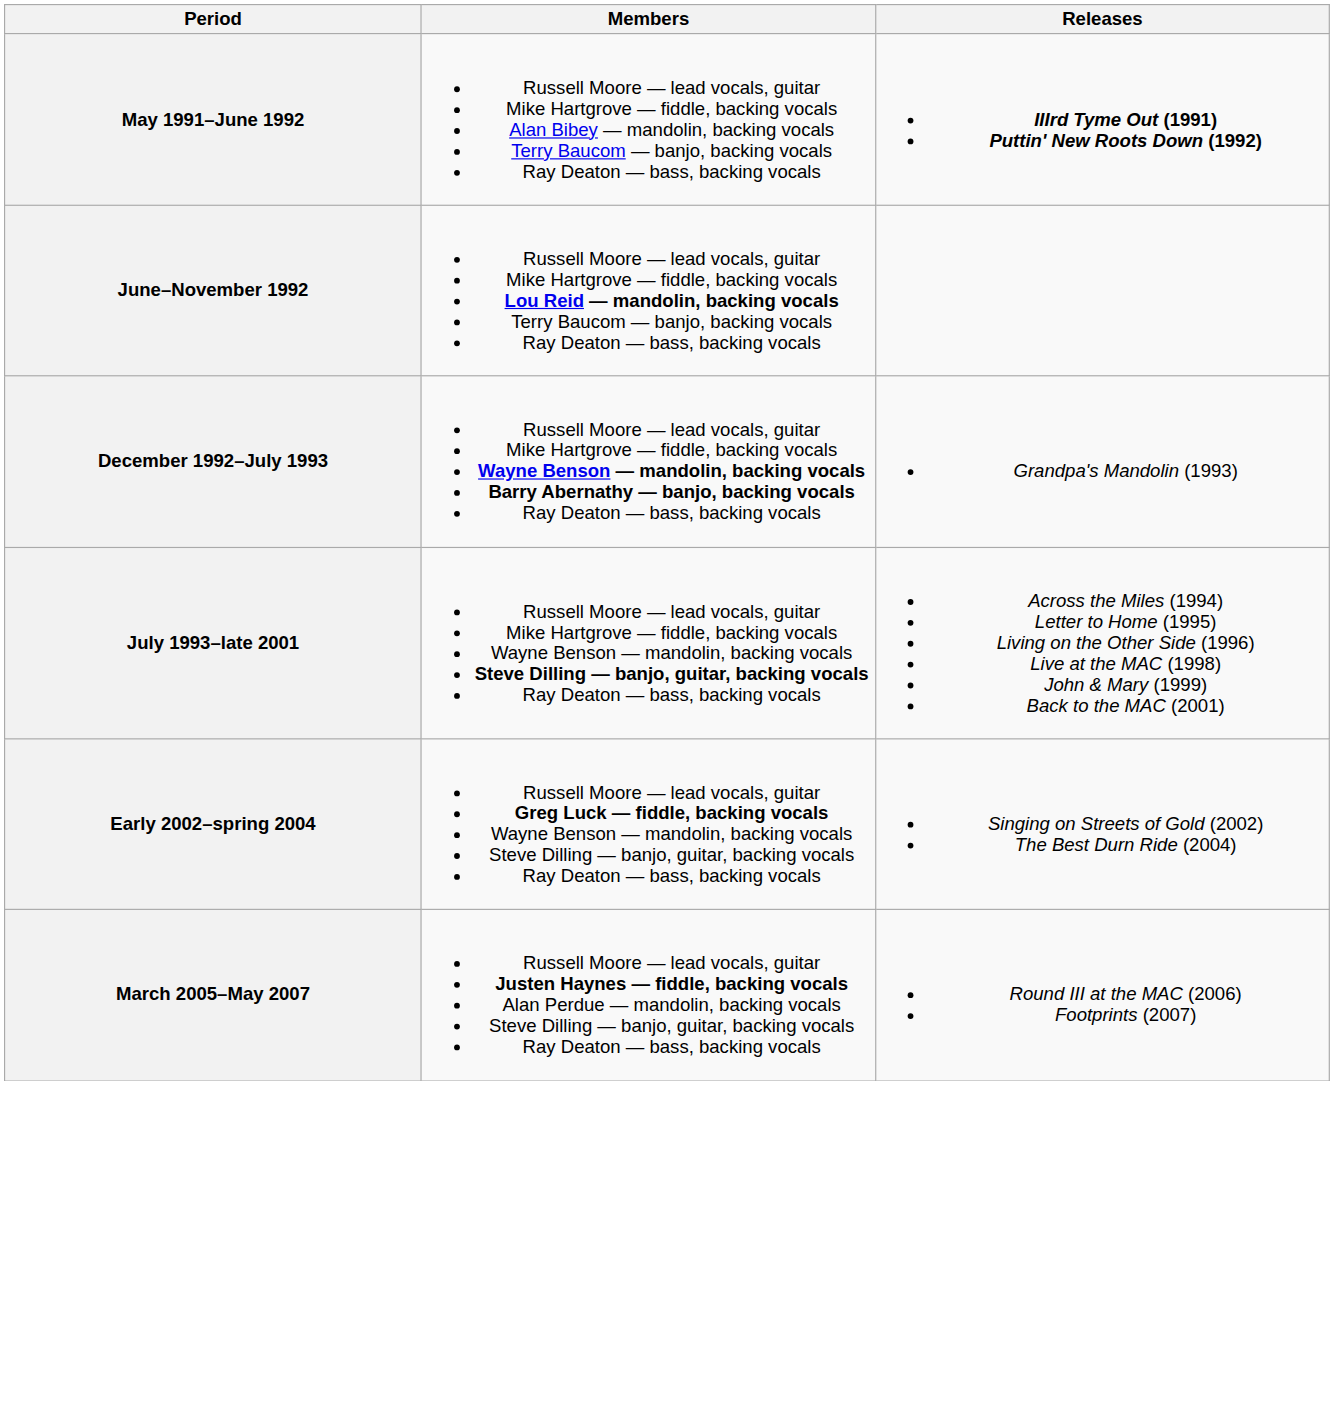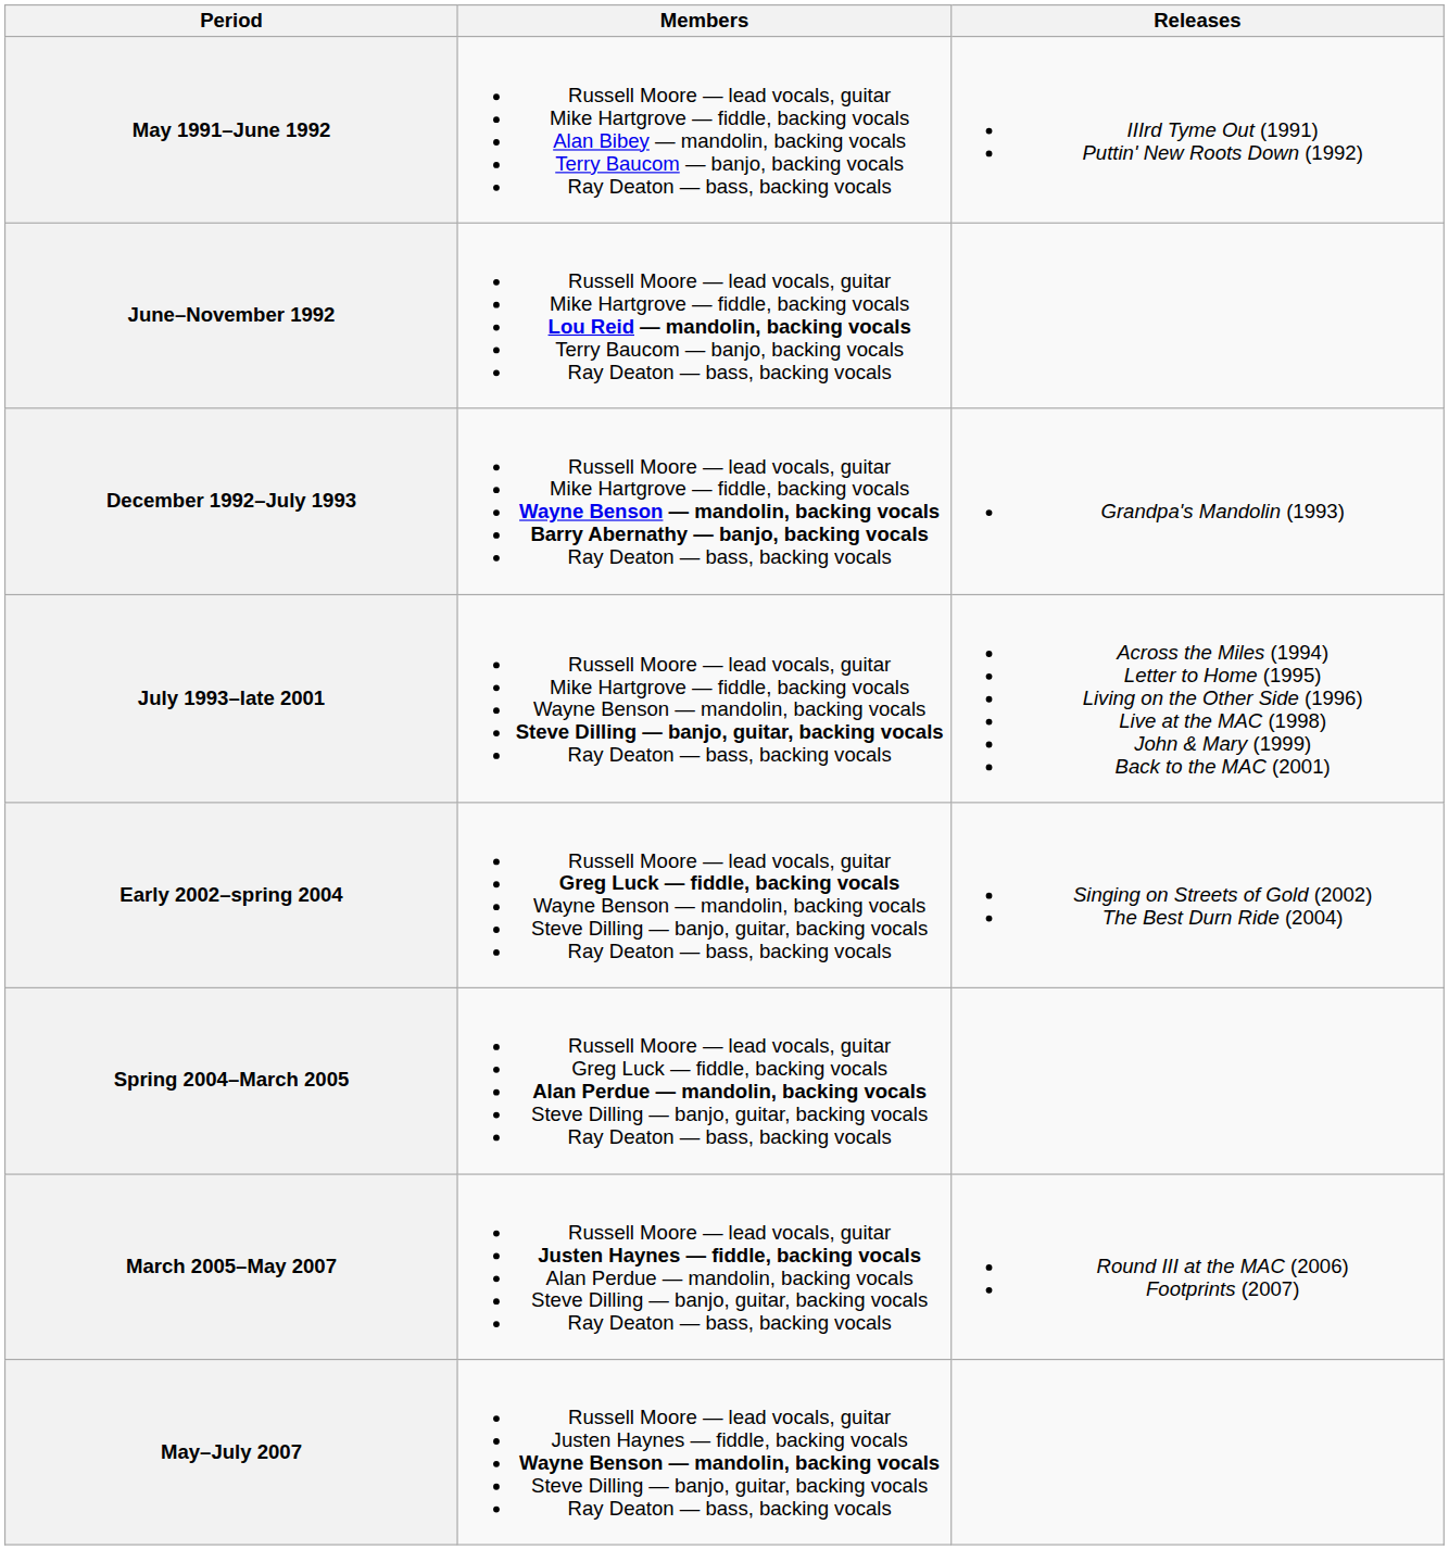May 1991–June 1992 | Releases: bold -> normal
+ row: Spring 2004–March 2005 | Russell Moore — lead vocals, guitar Greg Luck — fiddle, backing vocals Alan Perdue — mandolin, backing vocals Steve Dilling — banjo, guitar, backing vocals Ray Deaton — bass, backing vocals
+ row: May–July 2007 | Russell Moore — lead vocals, guitar Justen Haynes — fiddle, backing vocals Wayne Benson — mandolin, backing vocals Steve Dilling — banjo, guitar, backing vocals Ray Deaton — bass, backing vocals
